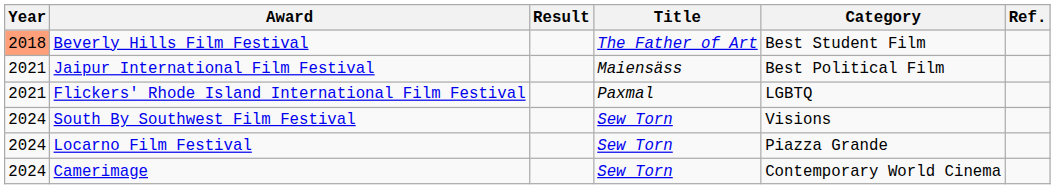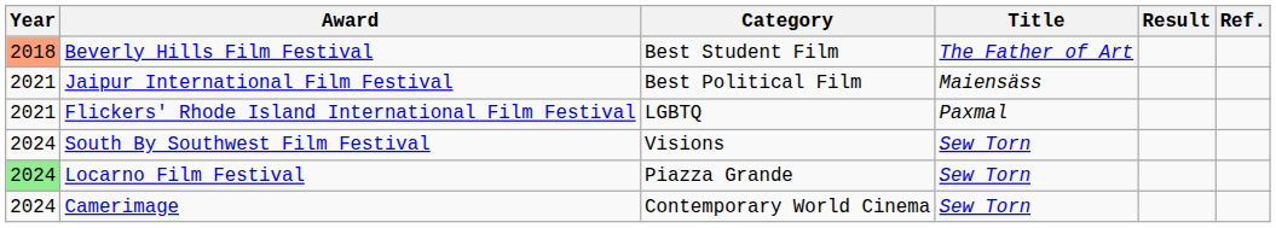columns swapped: Category <-> Result
Locarno Film Festival | Year: no background -> lightgreen background
